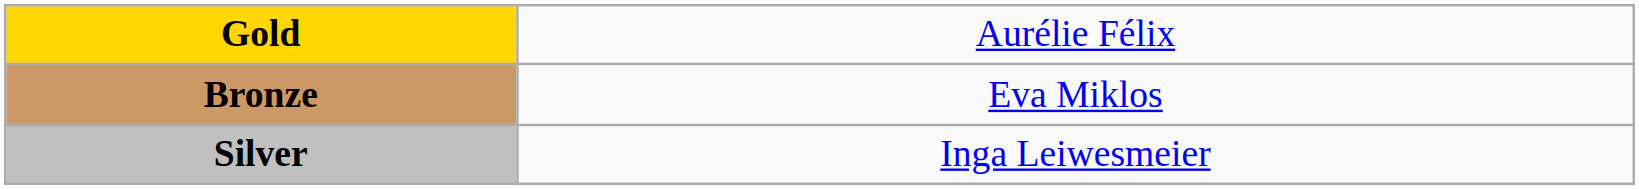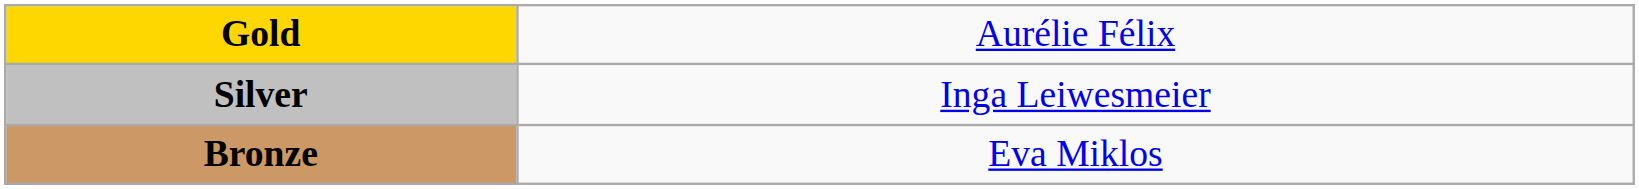rows swapped: Silver <-> Bronze
